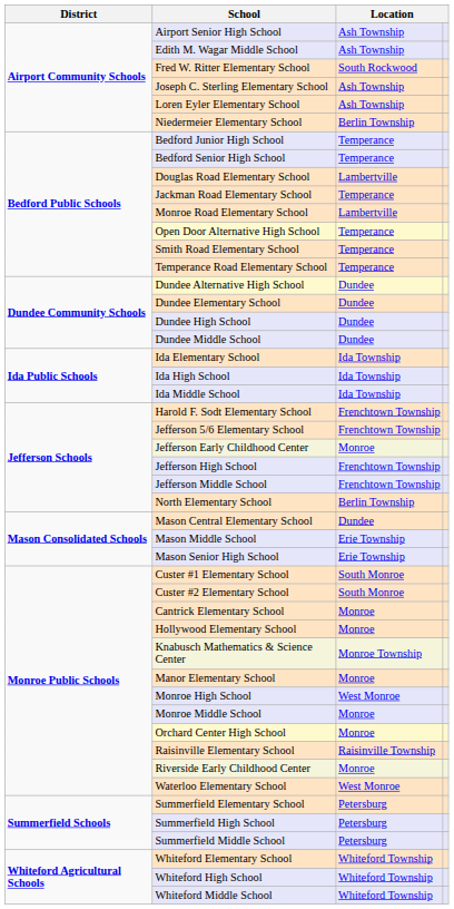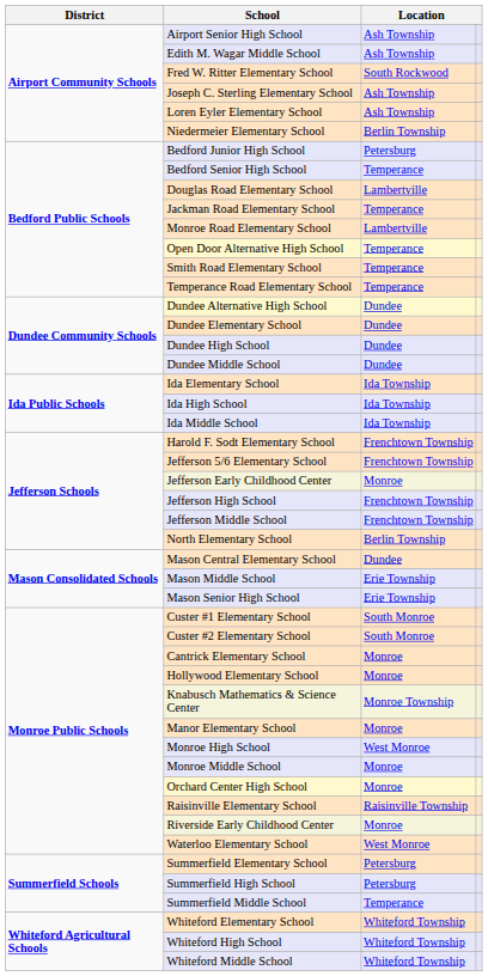Bedford Junior High School | column 3: Temperance -> Petersburg
Summerfield Middle School | column 3: Petersburg -> Temperance
